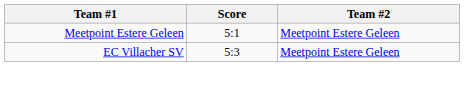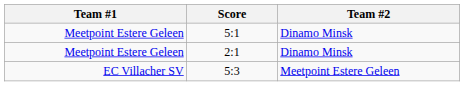5:1 | Team #2: Meetpoint Estere Geleen -> Dinamo Minsk
+ row: Meetpoint Estere Geleen | 2:1 | Dinamo Minsk
